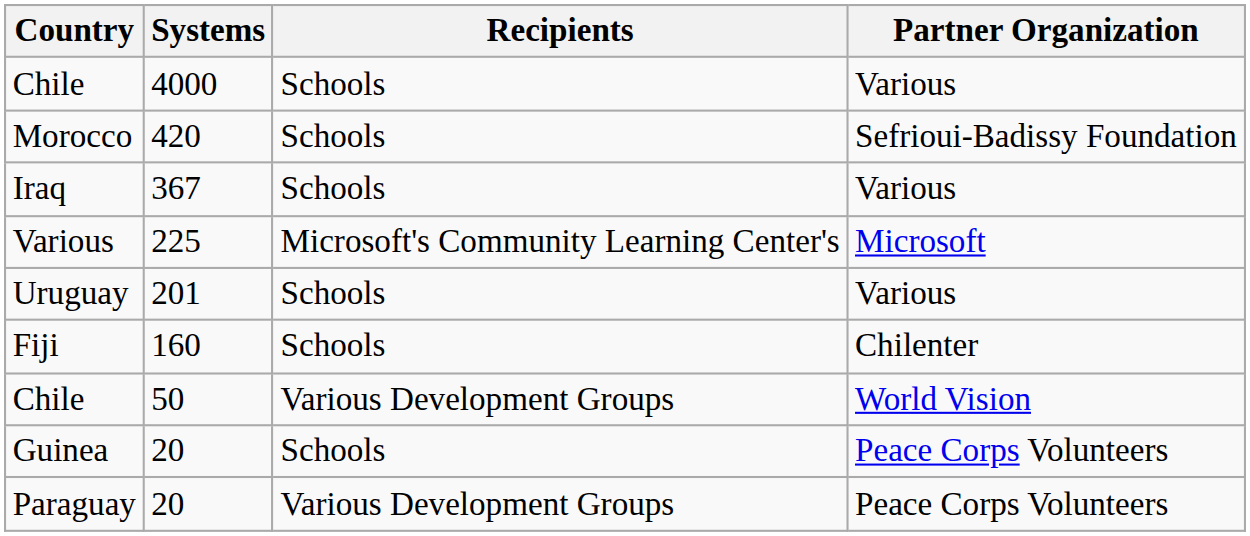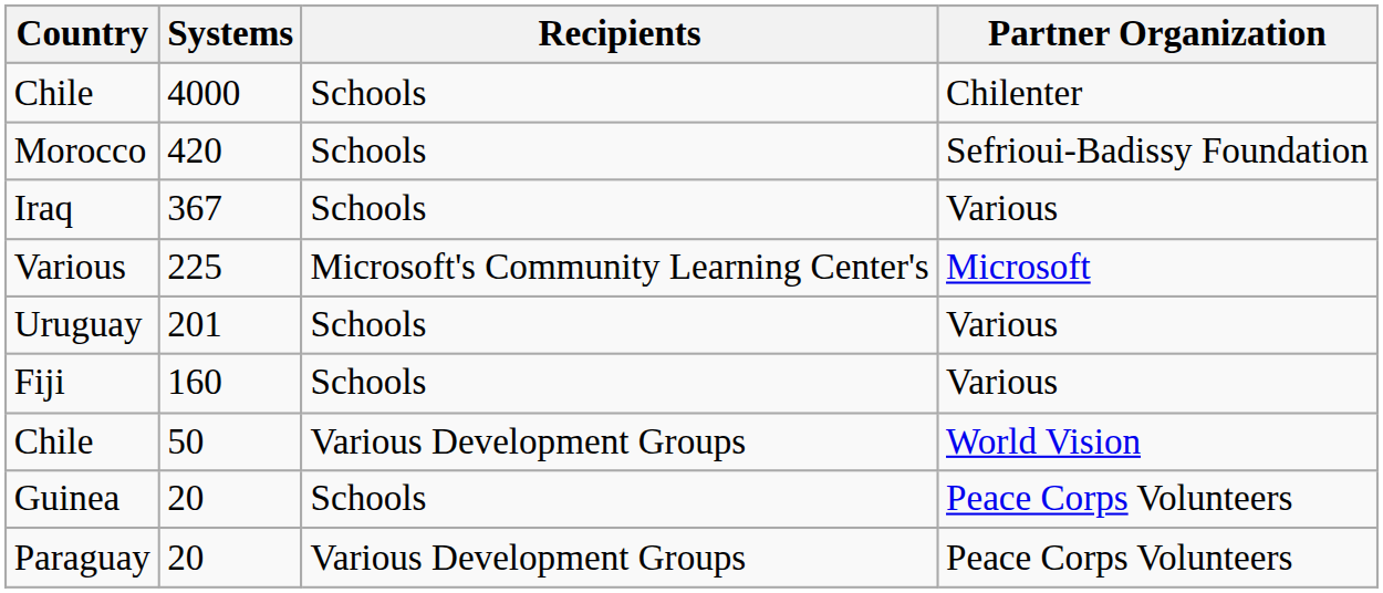Chile / 4000 | Partner Organization: Various -> Chilenter
Fiji | Partner Organization: Chilenter -> Various
